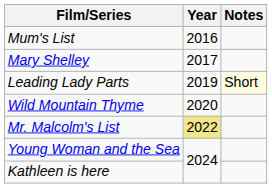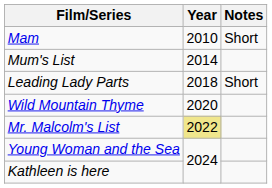+ row: Mam | 2010 | Short
Mum's List | Year: 2016 -> 2014
- row: Mary Shelley | 2017
Leading Lady Parts | Year: 2019 -> 2018
Leading Lady Parts | Notes: lightyellow background -> no background
